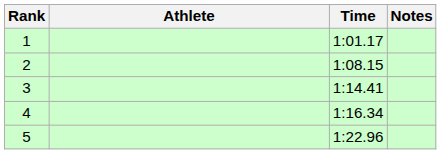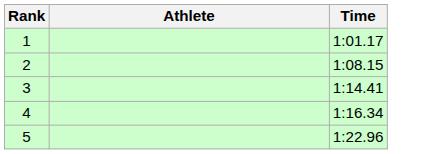- column: Notes
